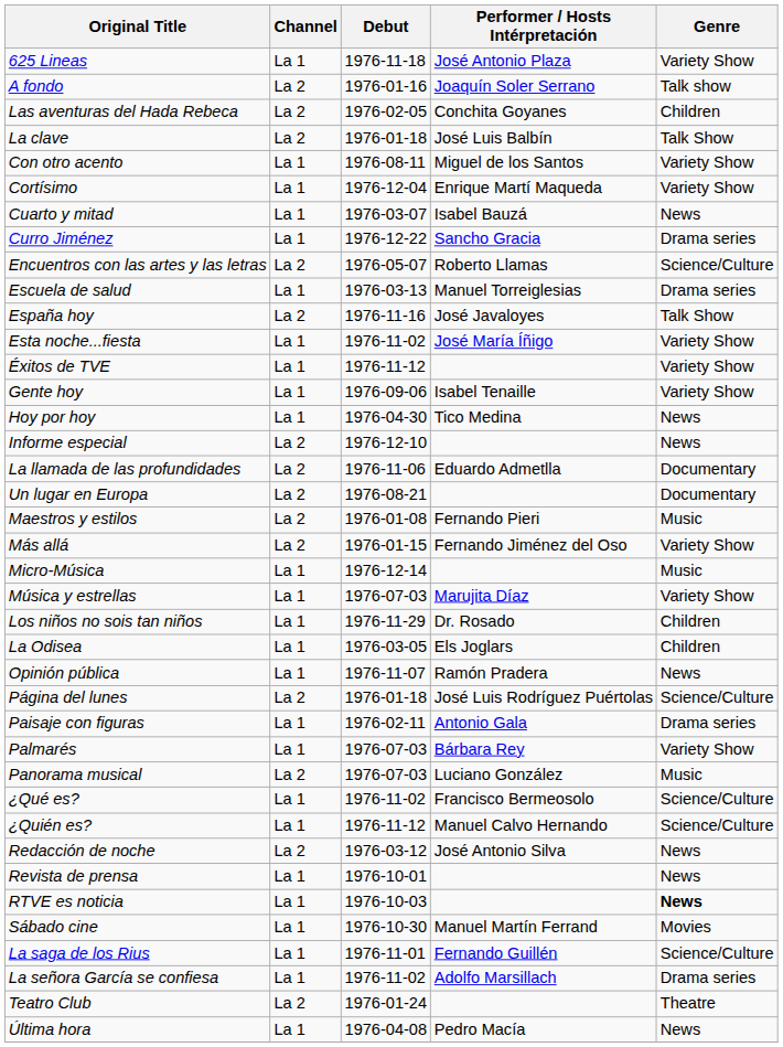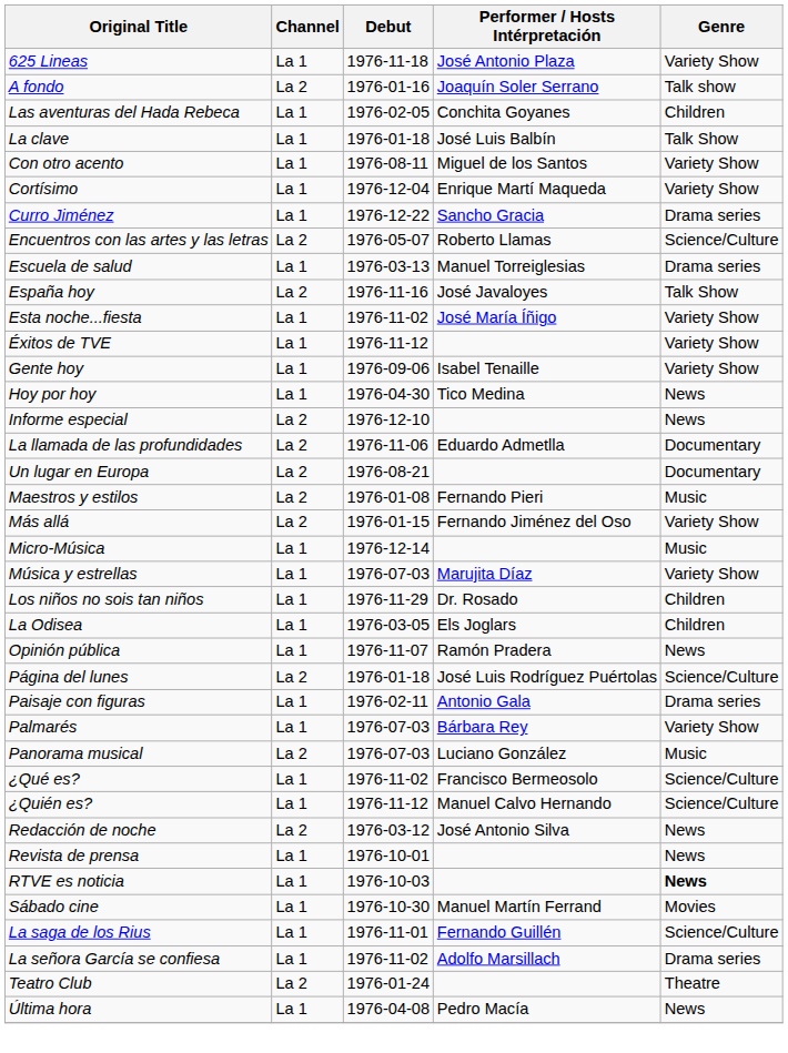Las aventuras del Hada Rebeca | Channel: La 2 -> La 1
La clave | Channel: La 2 -> La 1
- row: Cuarto y mitad | La 1 | 1976-03-07 | Isabel Bauzá | News
